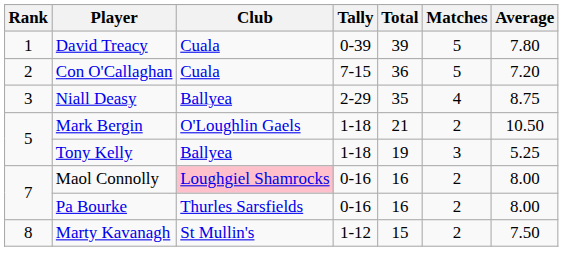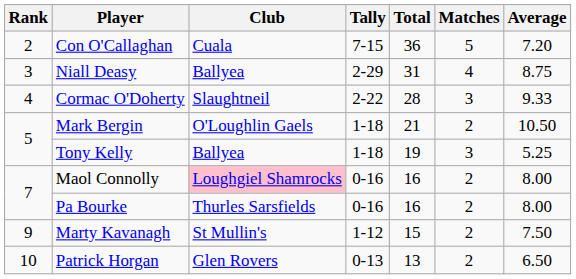- row: 1 | David Treacy | Cuala | 0-39 | 39 | 5 | 7.80
Niall Deasy | Total: 35 -> 31
+ row: 4 | Cormac O'Doherty | Slaughtneil | 2-22 | 28 | 3 | 9.33
Marty Kavanagh | Rank: 8 -> 9
+ row: 10 | Patrick Horgan | Glen Rovers | 0-13 | 13 | 2 | 6.50
